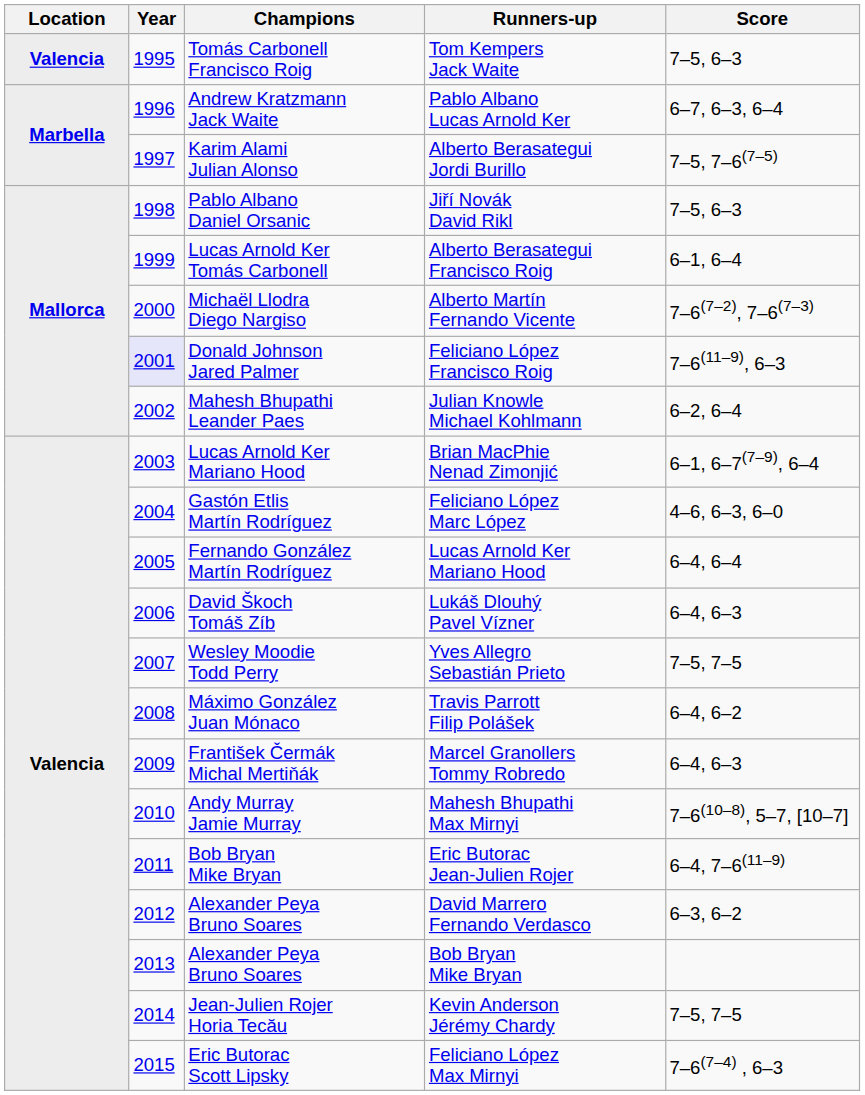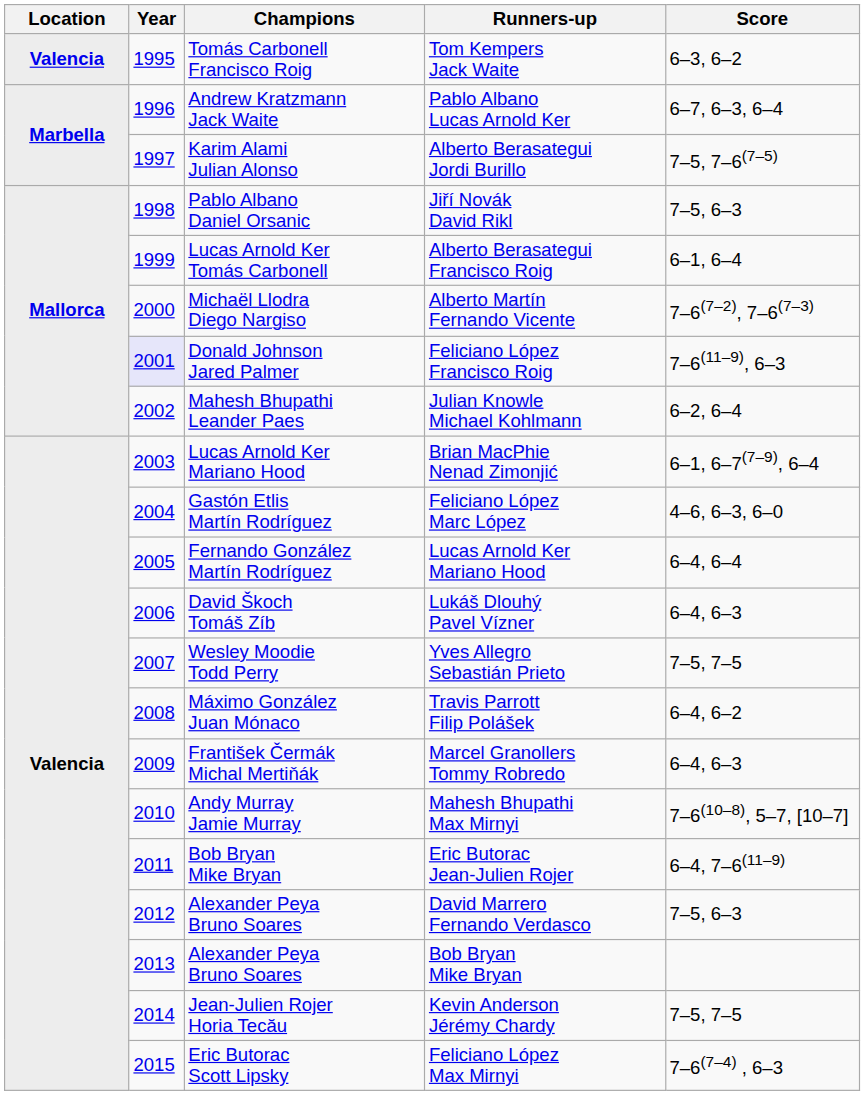Tom Kempers Jack Waite | Score: 7–5, 6–3 -> 6–3, 6–2
David Marrero Fernando Verdasco | Score: 6–3, 6–2 -> 7–5, 6–3
